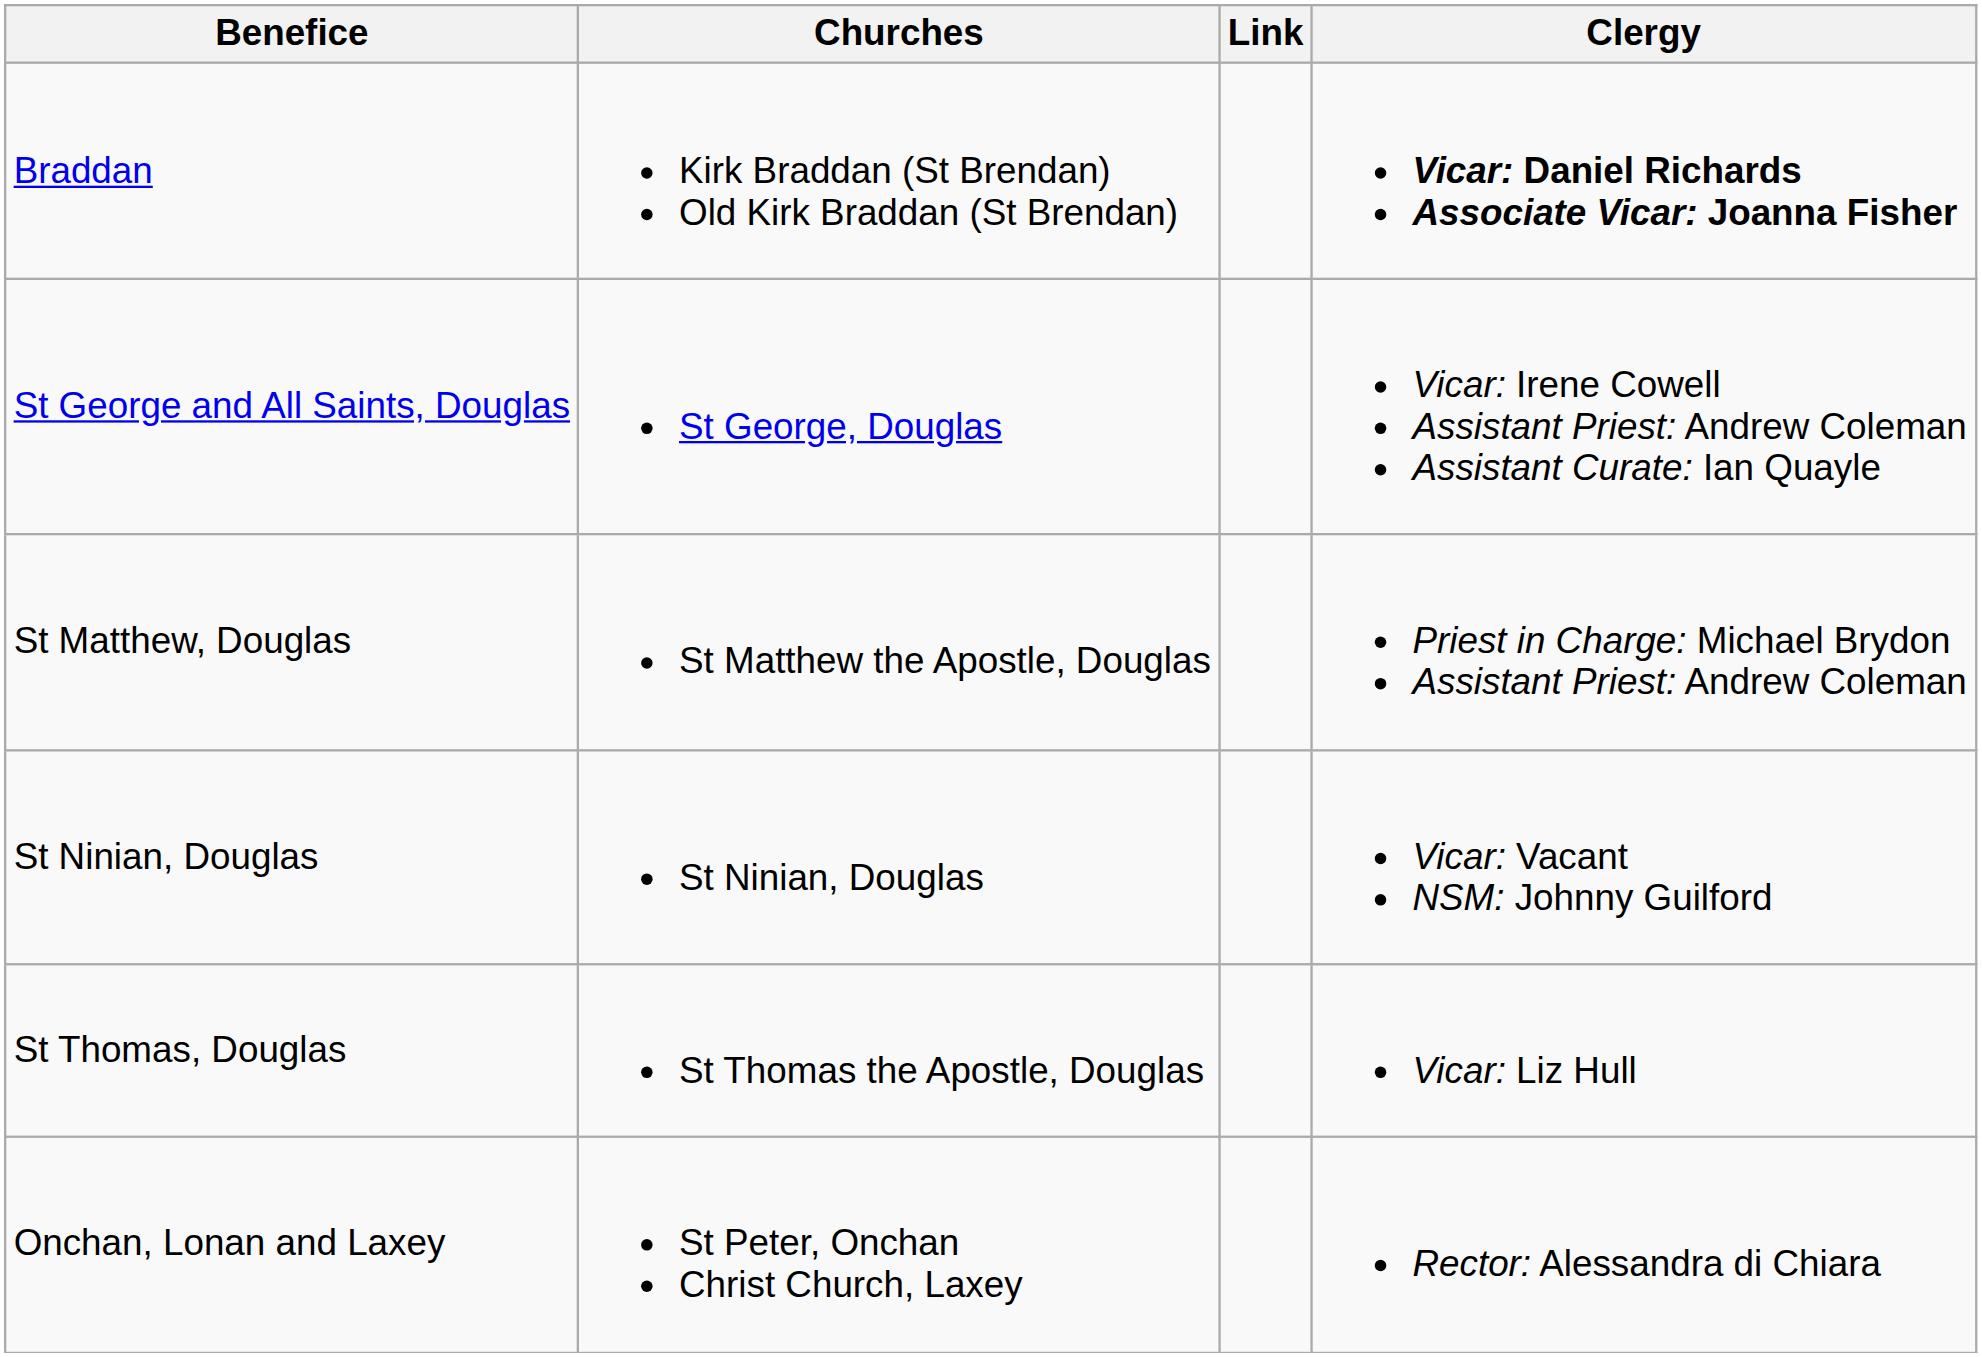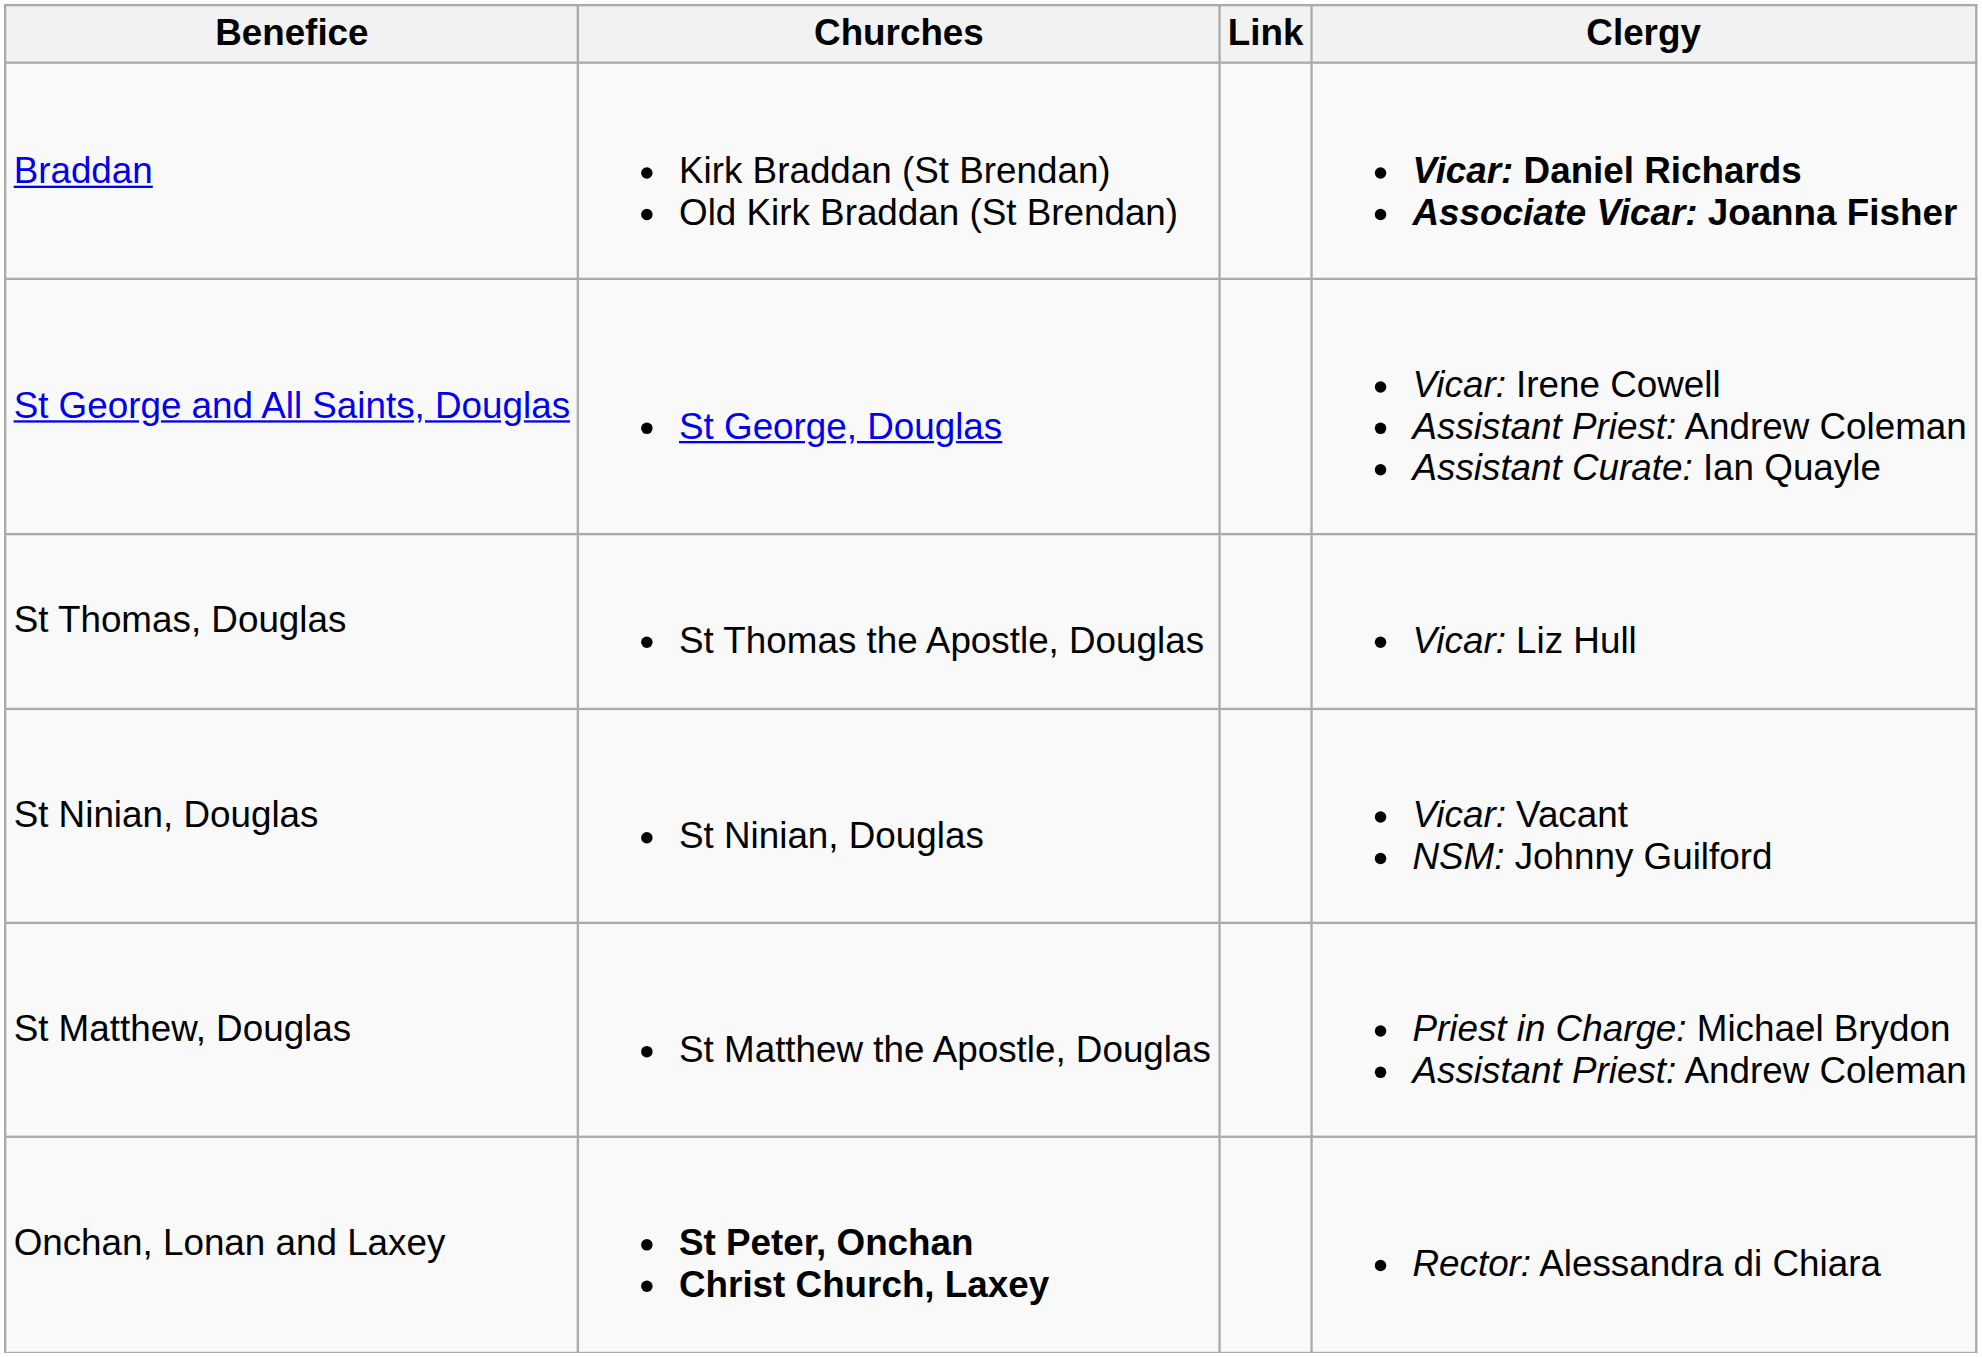rows swapped: St Matthew, Douglas <-> St Thomas, Douglas
Onchan, Lonan and Laxey | Churches: normal -> bold
